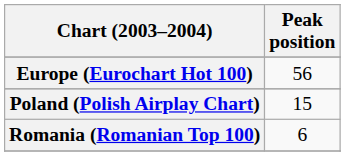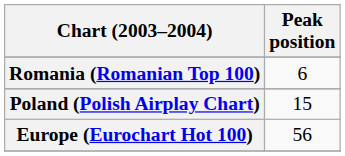rows swapped: Europe (Eurochart Hot 100) <-> Romania (Romanian Top 100)
